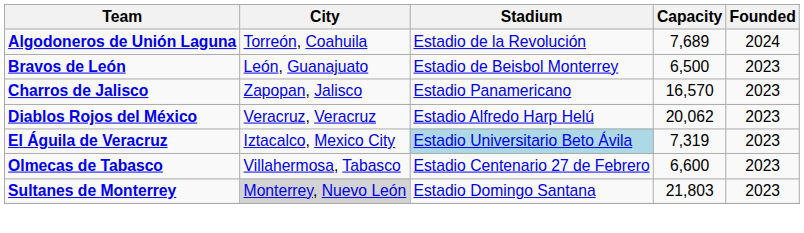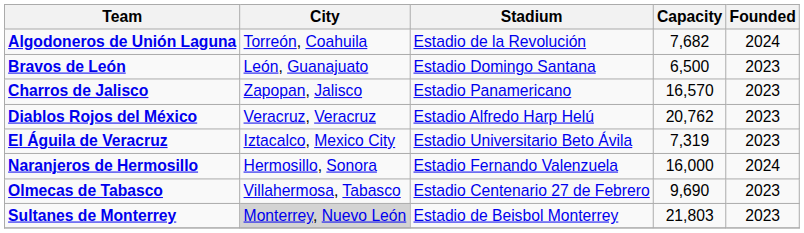Algodoneros de Unión Laguna | Capacity: 7,689 -> 7,682
Bravos de León | Stadium: Estadio de Beisbol Monterrey -> Estadio Domingo Santana
Diablos Rojos del México | Capacity: 20,062 -> 20,762
El Águila de Veracruz | Stadium: lightblue background -> no background
+ row: Naranjeros de Hermosillo | Hermosillo, Sonora | Estadio Fernando Valenzuela | 16,000 | 2024
Olmecas de Tabasco | Capacity: 6,600 -> 9,690
Sultanes de Monterrey | Stadium: Estadio Domingo Santana -> Estadio de Beisbol Monterrey
